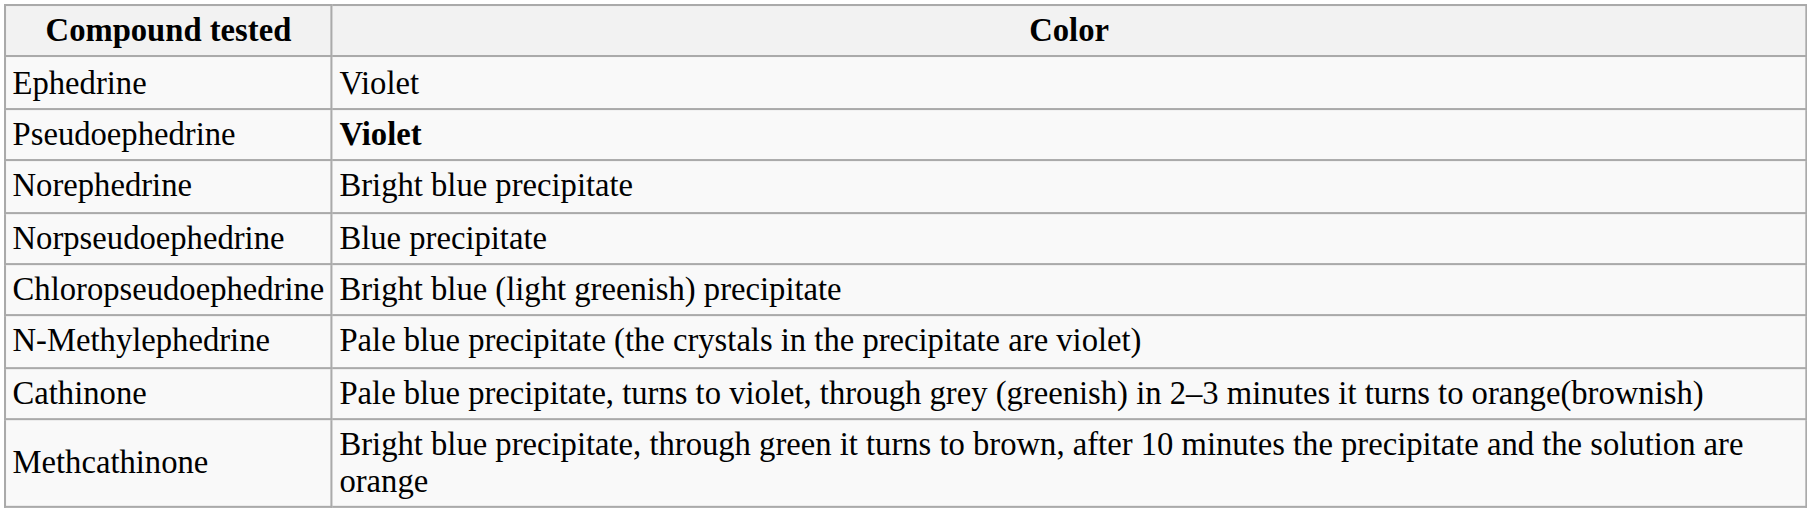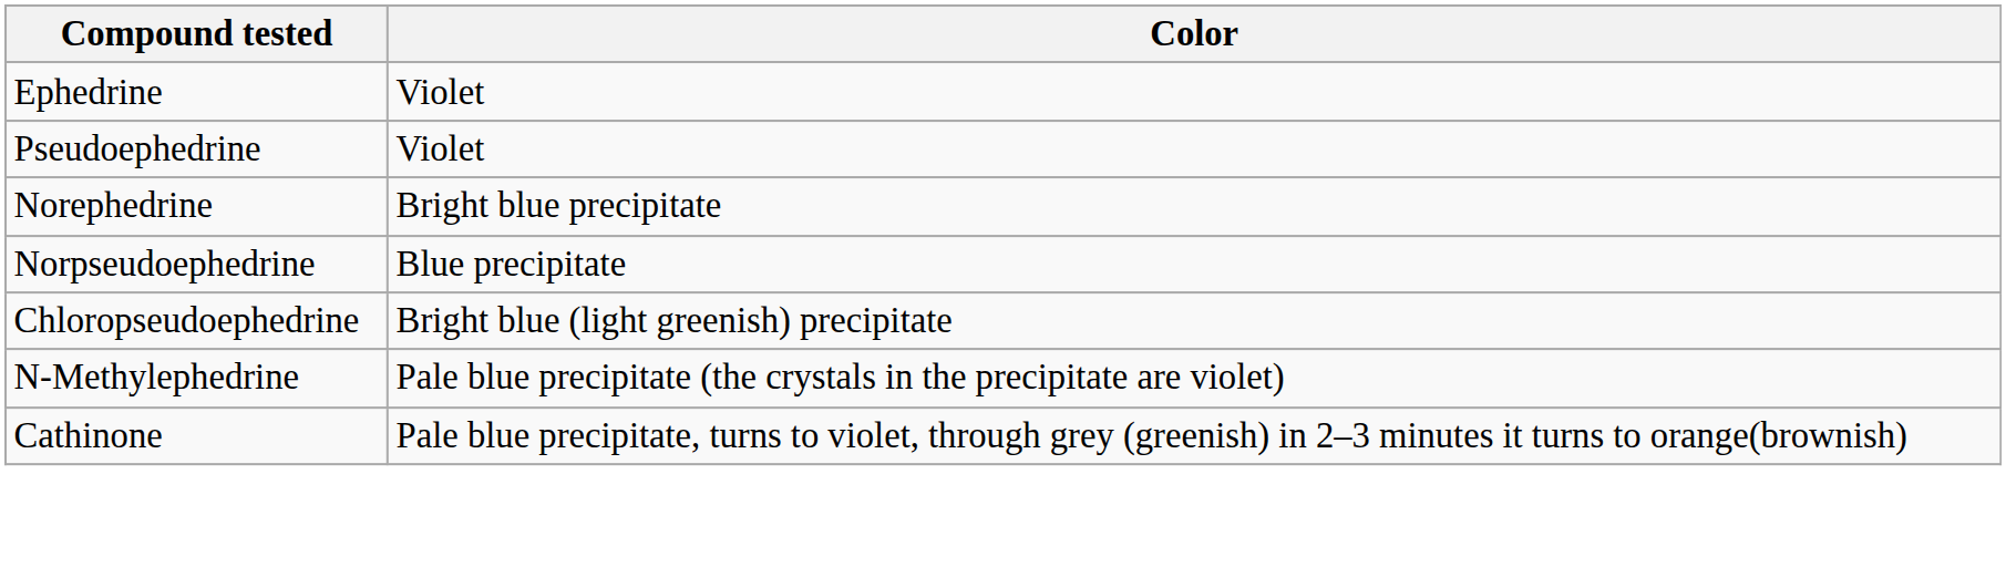Pseudoephedrine | Color: bold -> normal
- row: Methcathinone | Bright blue precipitate, through green it turns to brown, after 10 minutes the precipitate and the solution are orange
